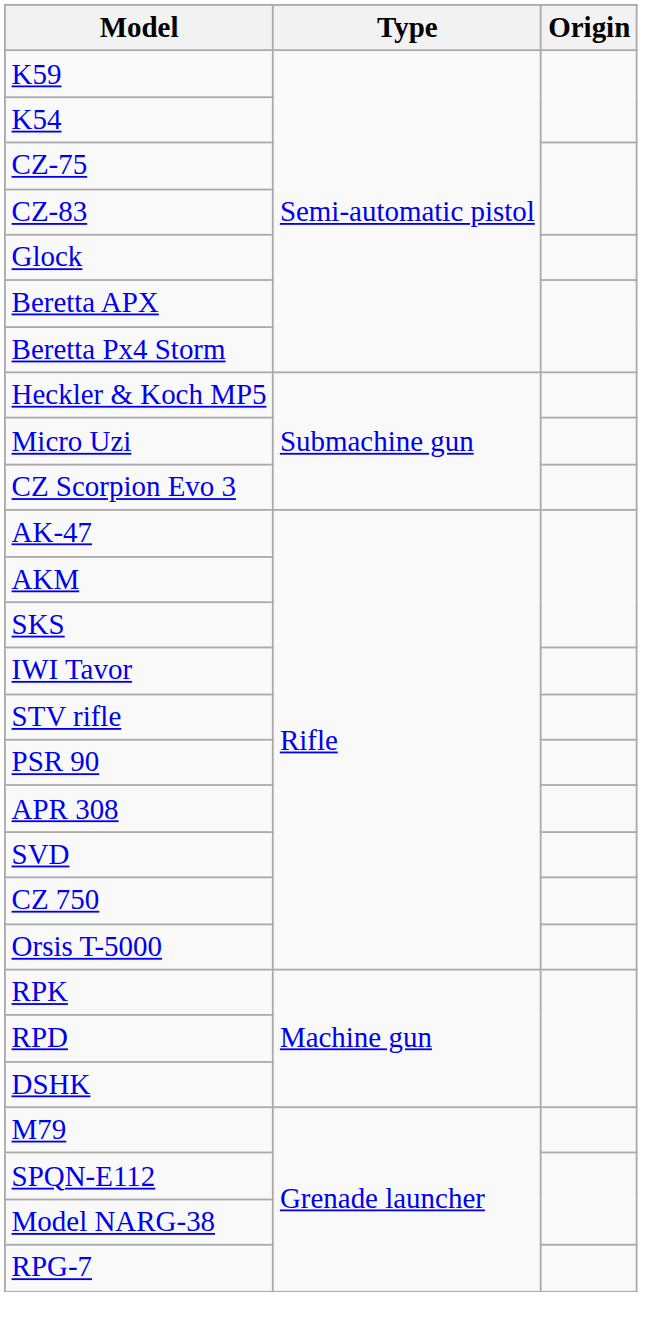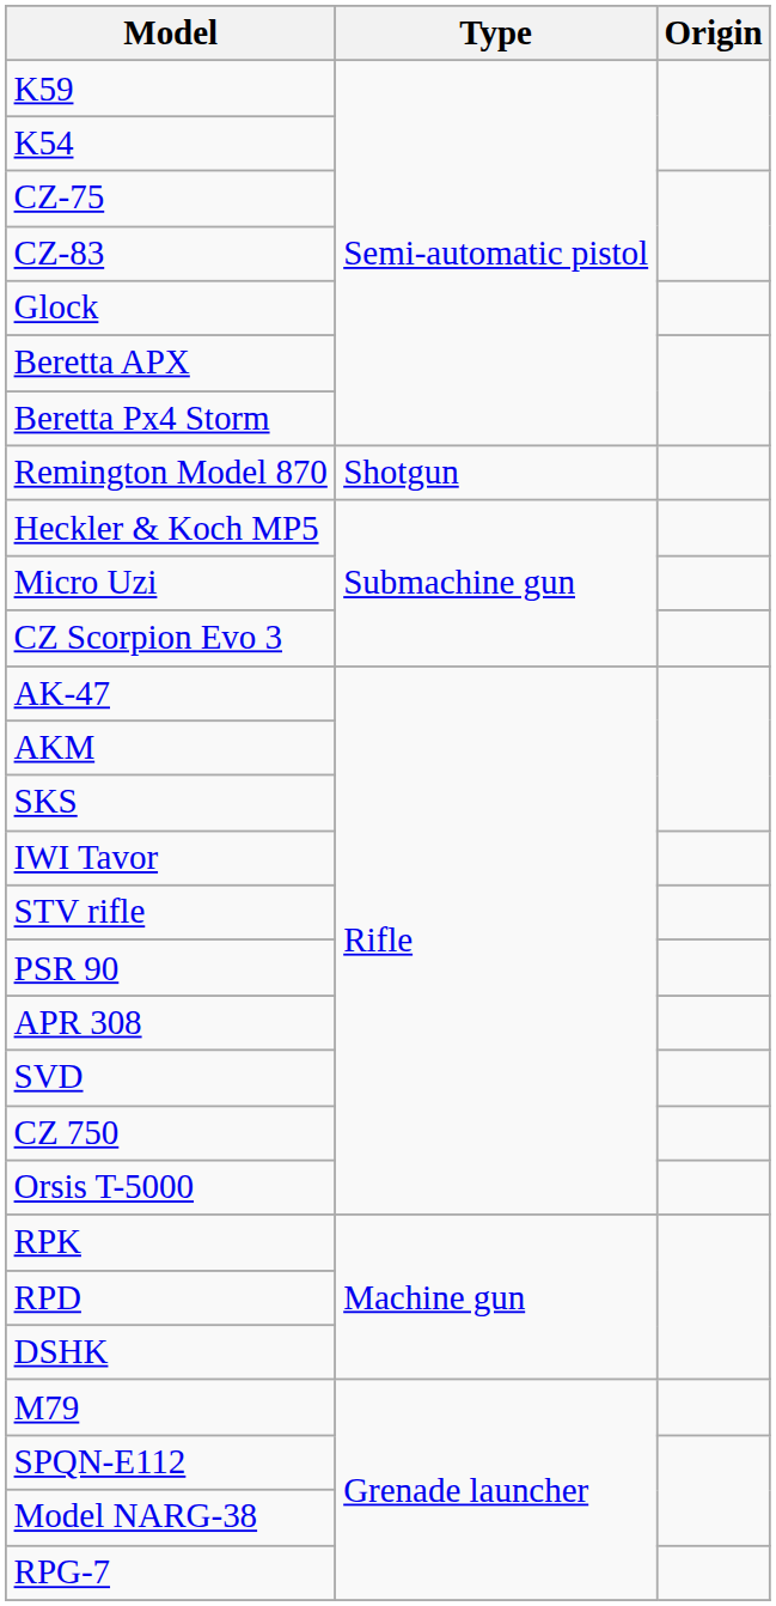+ row: Remington Model 870 | Shotgun
